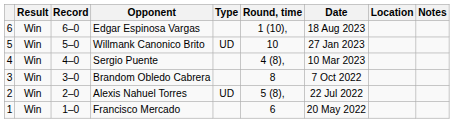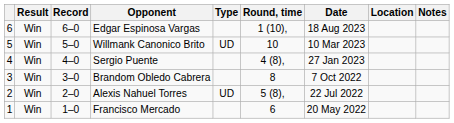Willmank Canonico Brito | Date: 27 Jan 2023 -> 10 Mar 2023
Sergio Puente | Date: 10 Mar 2023 -> 27 Jan 2023
